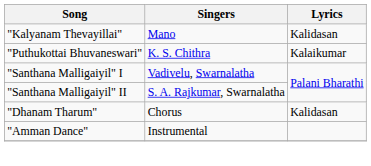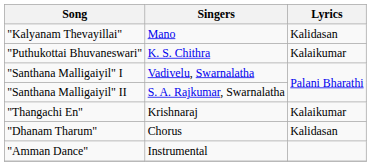+ row: "Thangachi En" | Krishnaraj | Kalaikumar
